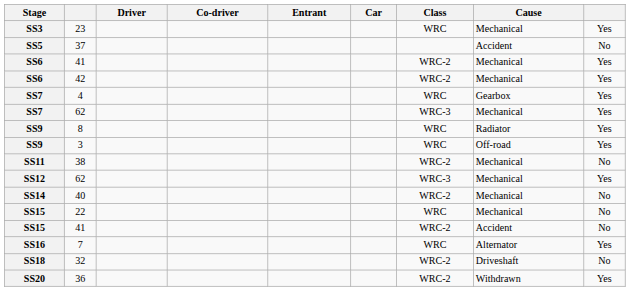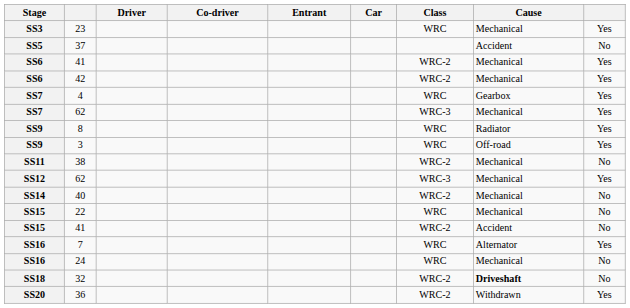+ row: SS16 | 24 | WRC | Mechanical | No
32 | Cause: normal -> bold
